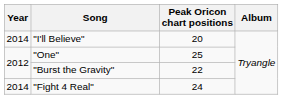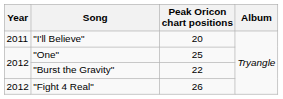"I'll Believe" | Year: 2014 -> 2011
"Fight 4 Real" | Year: 2014 -> 2012
"Fight 4 Real" | Peak Oricon chart positions: 24 -> 26
